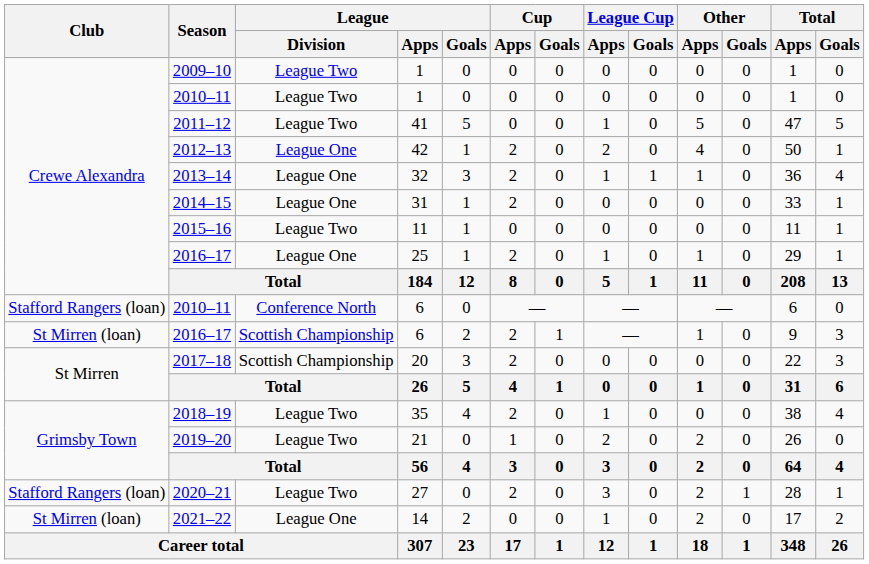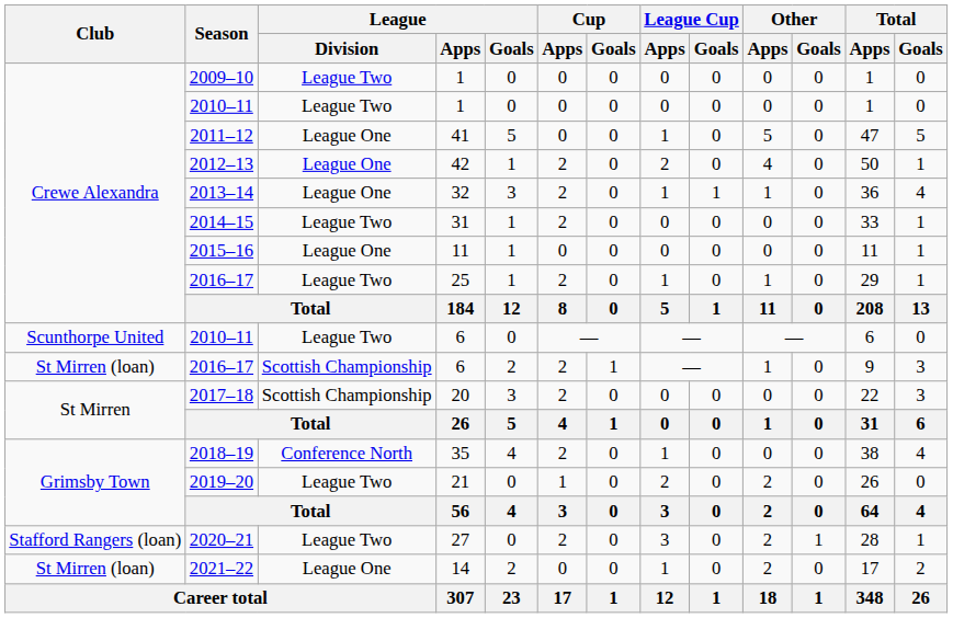2011–12 | League / Division: League Two -> League One
2014–15 | League / Division: League One -> League Two
2015–16 | League / Division: League Two -> League One
2016–17 / 25 | League / Division: League One -> League Two
2010–11 / 6 | Club: Stafford Rangers (loan) -> Scunthorpe United
2010–11 / 6 | League / Division: Conference North -> League Two
2018–19 | League / Division: League Two -> Conference North
